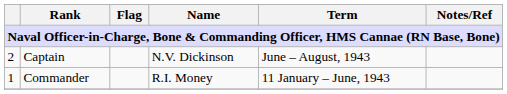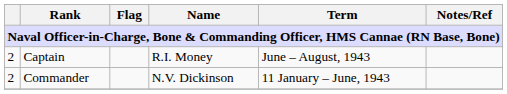Captain | Name: N.V. Dickinson -> R.I. Money
Commander | column 1: 1 -> 2
Commander | Name: R.I. Money -> N.V. Dickinson
